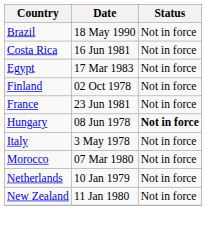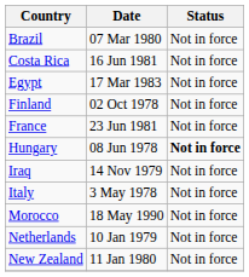Brazil | Date: 18 May 1990 -> 07 Mar 1980
+ row: Iraq | 14 Nov 1979 | Not in force
Morocco | Date: 07 Mar 1980 -> 18 May 1990
